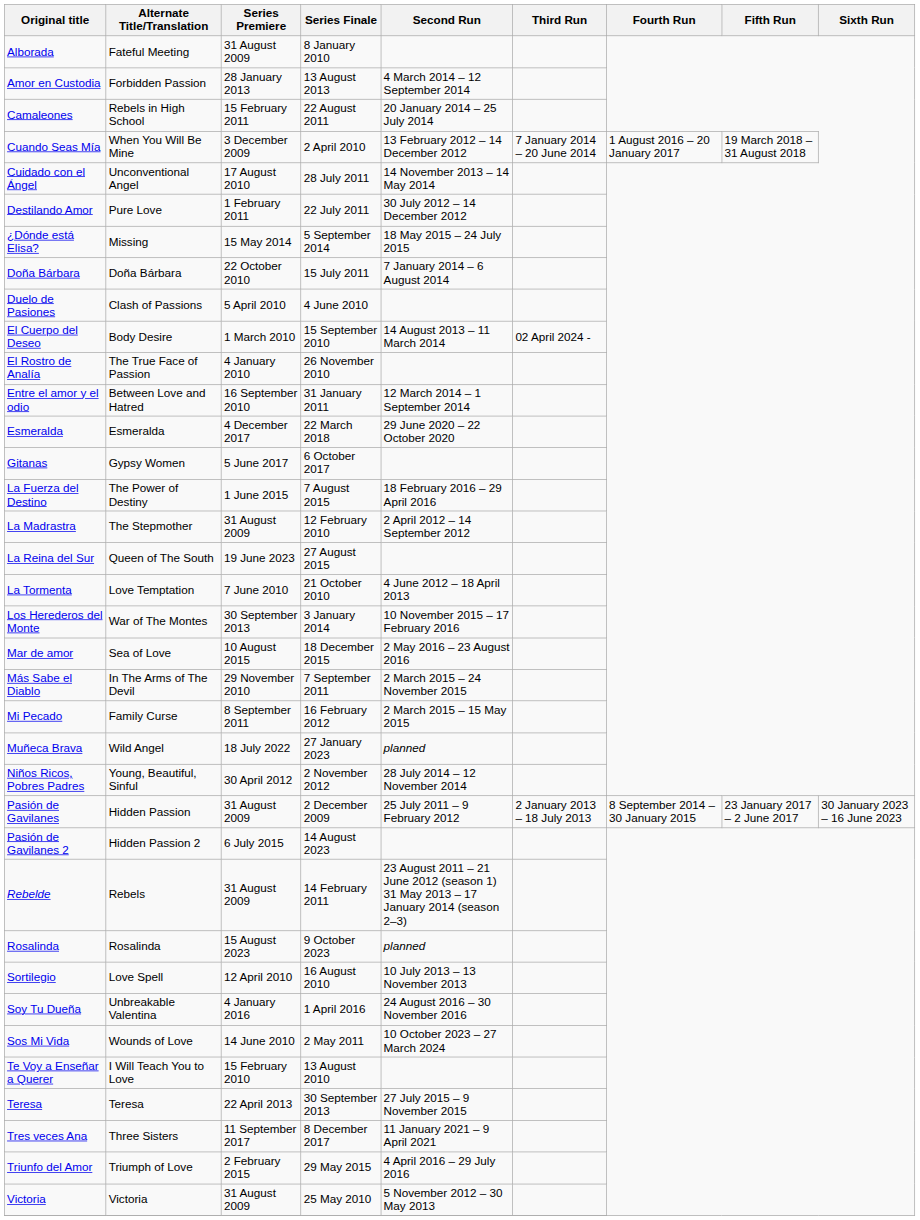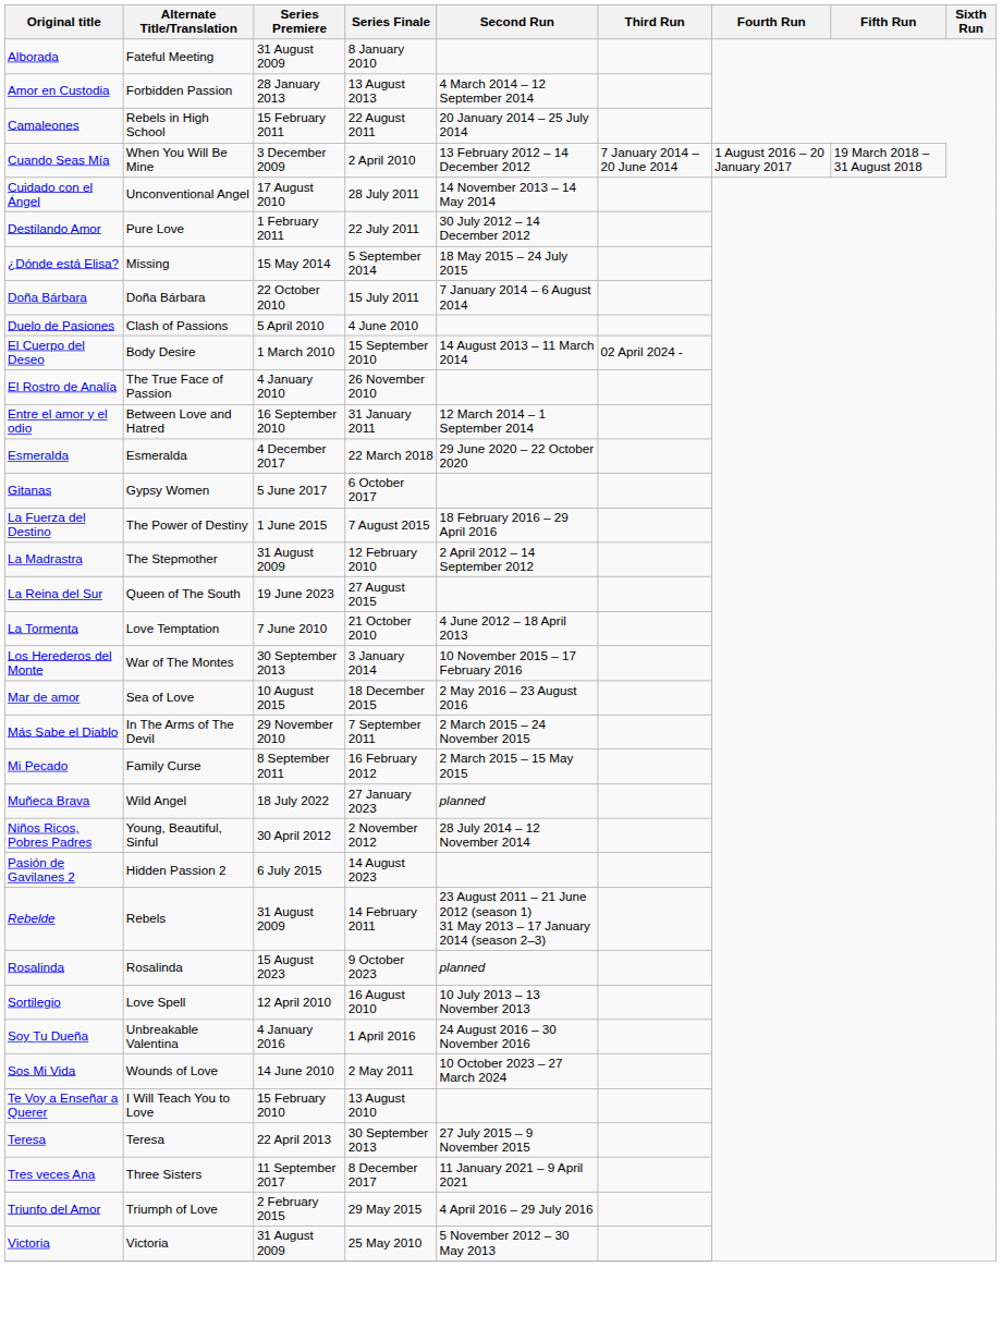- row: Pasión de Gavilanes | Hidden Passion | 31 August 2009 | 2 December 2009 | 25 July 2011 – 9 February 2012 | 2 January 2013 – 18 July 2013 | 8 September 2014 – 30 January 2015 | 23 January 2017 – 2 June 2017 | 30 January 2023 – 16 June 2023
